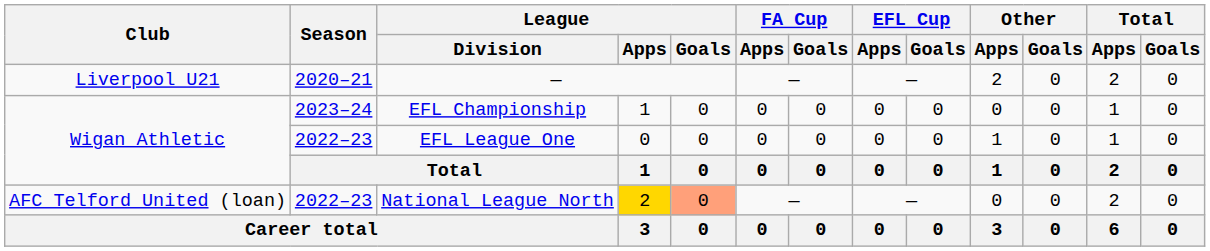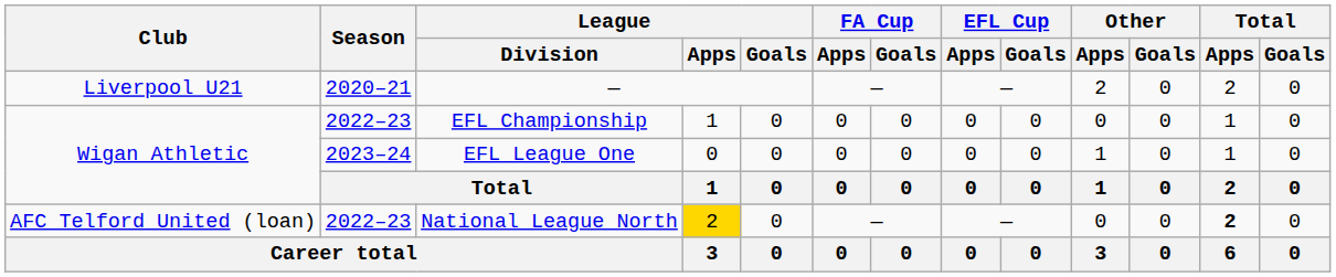EFL Championship | Season: 2023–24 -> 2022–23
EFL League One | Season: 2022–23 -> 2023–24
National League North | League / Goals: lightsalmon background -> no background
National League North | Total / Apps: normal -> bold
